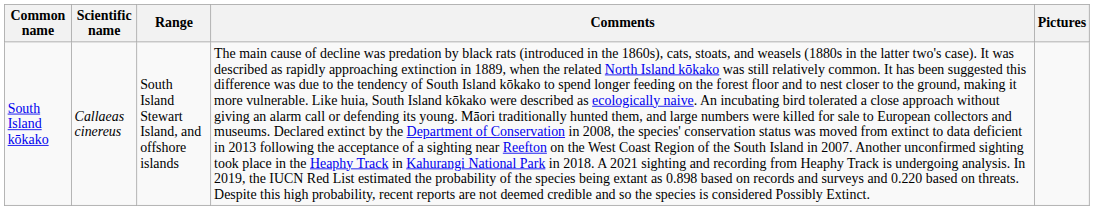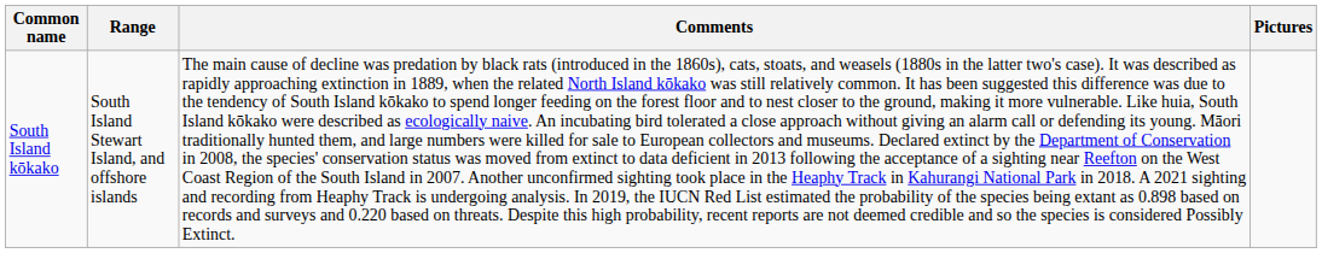- column: Scientific name | Callaeas cinereus
